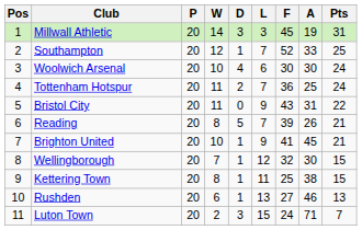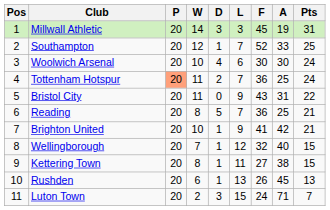Tottenham Hotspur | P: no background -> lightsalmon background
Reading | F: 39 -> 36
Reading | A: 26 -> 25
Brighton United | A: 45 -> 42
Wellingborough | A: 30 -> 40
Kettering Town | F: 25 -> 27
Rushden | F: 27 -> 26
Rushden | A: 46 -> 45
